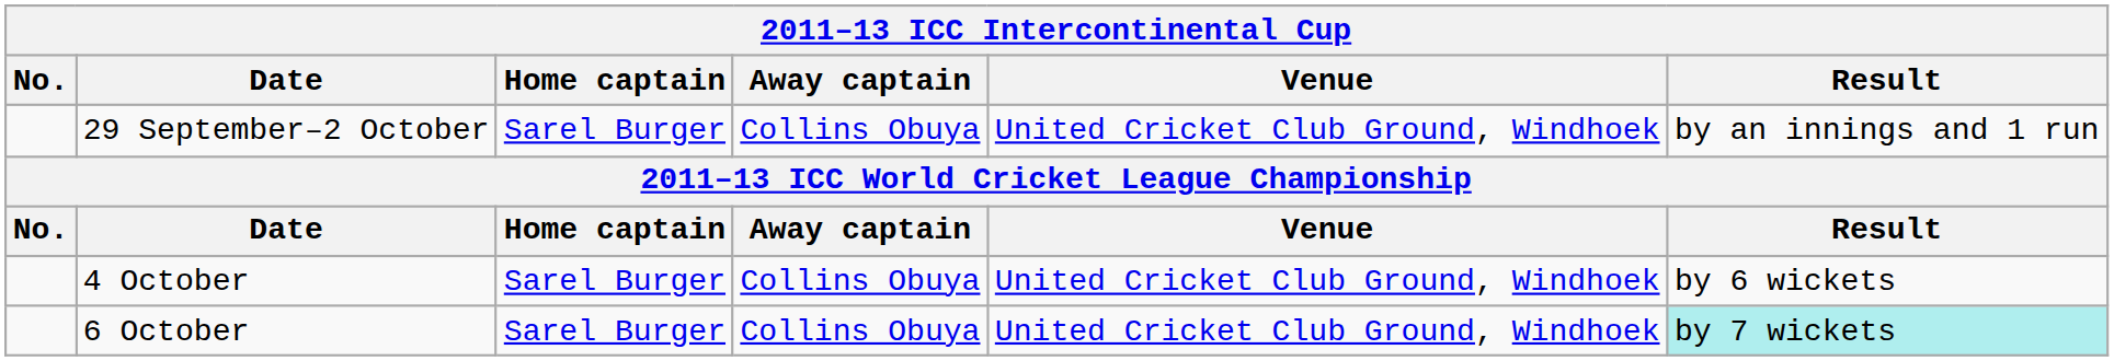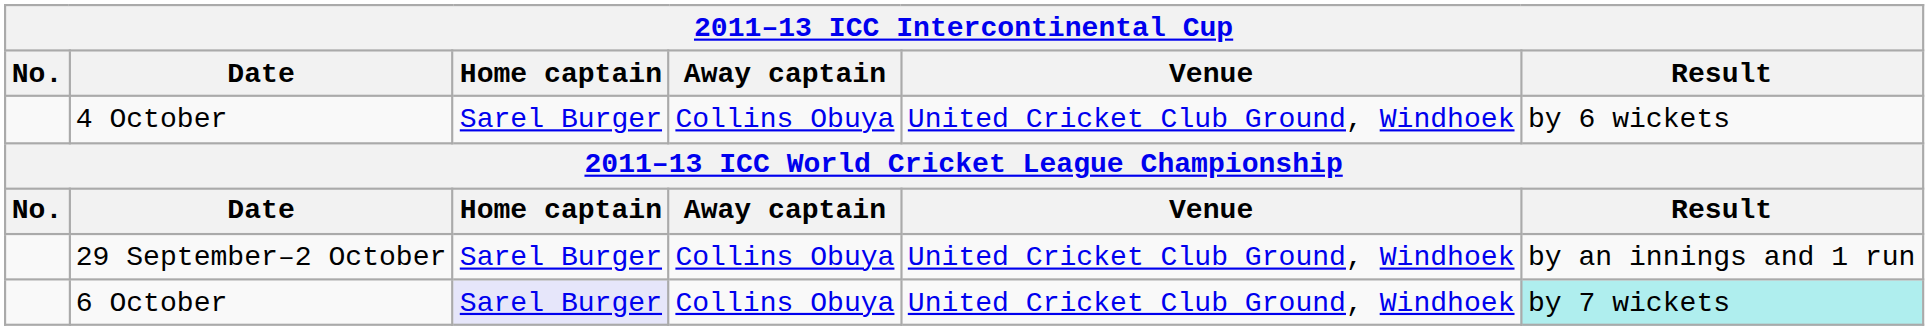rows swapped: 29 September–2 October <-> 4 October
6 October | Home captain: no background -> lavender background
